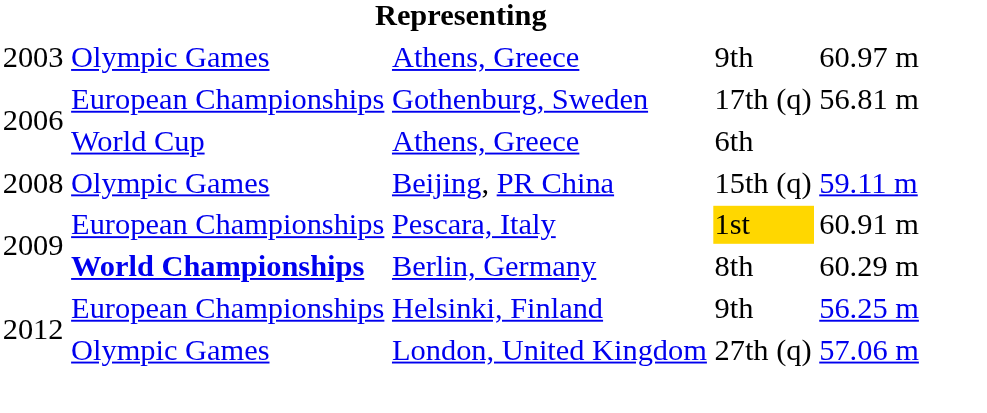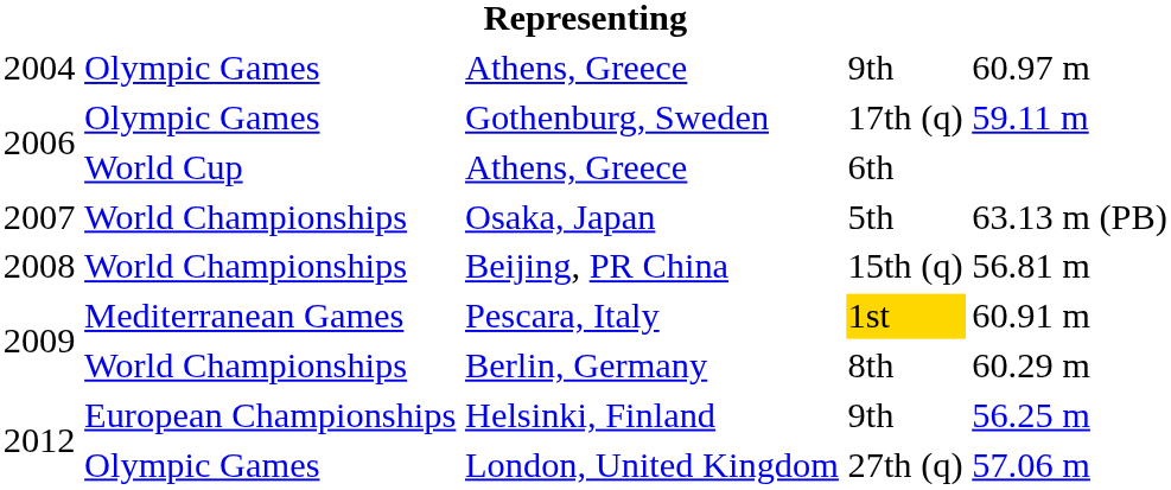Athens, Greece / 9th | column 1: 2003 -> 2004
Gothenburg, Sweden | column 2: European Championships -> Olympic Games
Gothenburg, Sweden | column 5: 56.81 m -> 59.11 m
+ row: 2007 | World Championships | Osaka, Japan | 5th | 63.13 m (PB)
Beijing, PR China | column 2: Olympic Games -> World Championships
Beijing, PR China | column 5: 59.11 m -> 56.81 m
Pescara, Italy | column 2: European Championships -> Mediterranean Games
Berlin, Germany | column 2: bold -> normal
